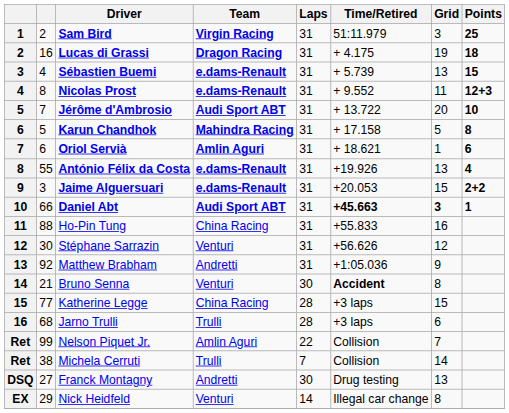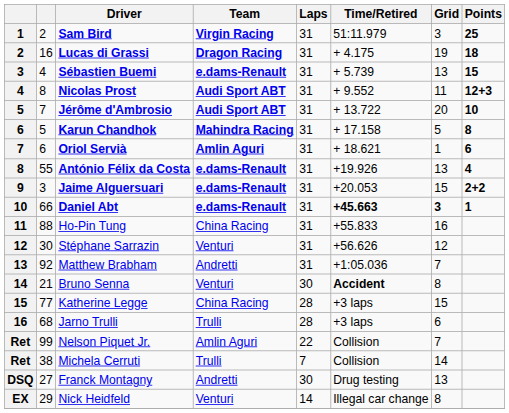Nicolas Prost | Team: e.dams-Renault -> Audi Sport ABT
Daniel Abt | Team: Audi Sport ABT -> e.dams-Renault
Matthew Brabham | Grid: 9 -> 7
